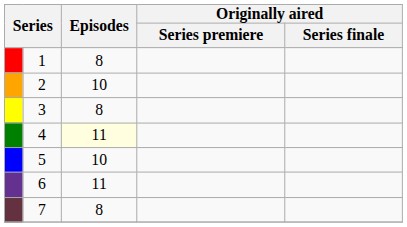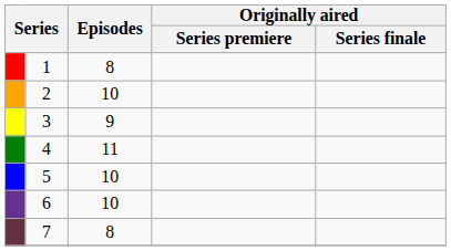3 | Episodes: 8 -> 9
4 | Episodes: lightyellow background -> no background
6 | Episodes: 11 -> 10
